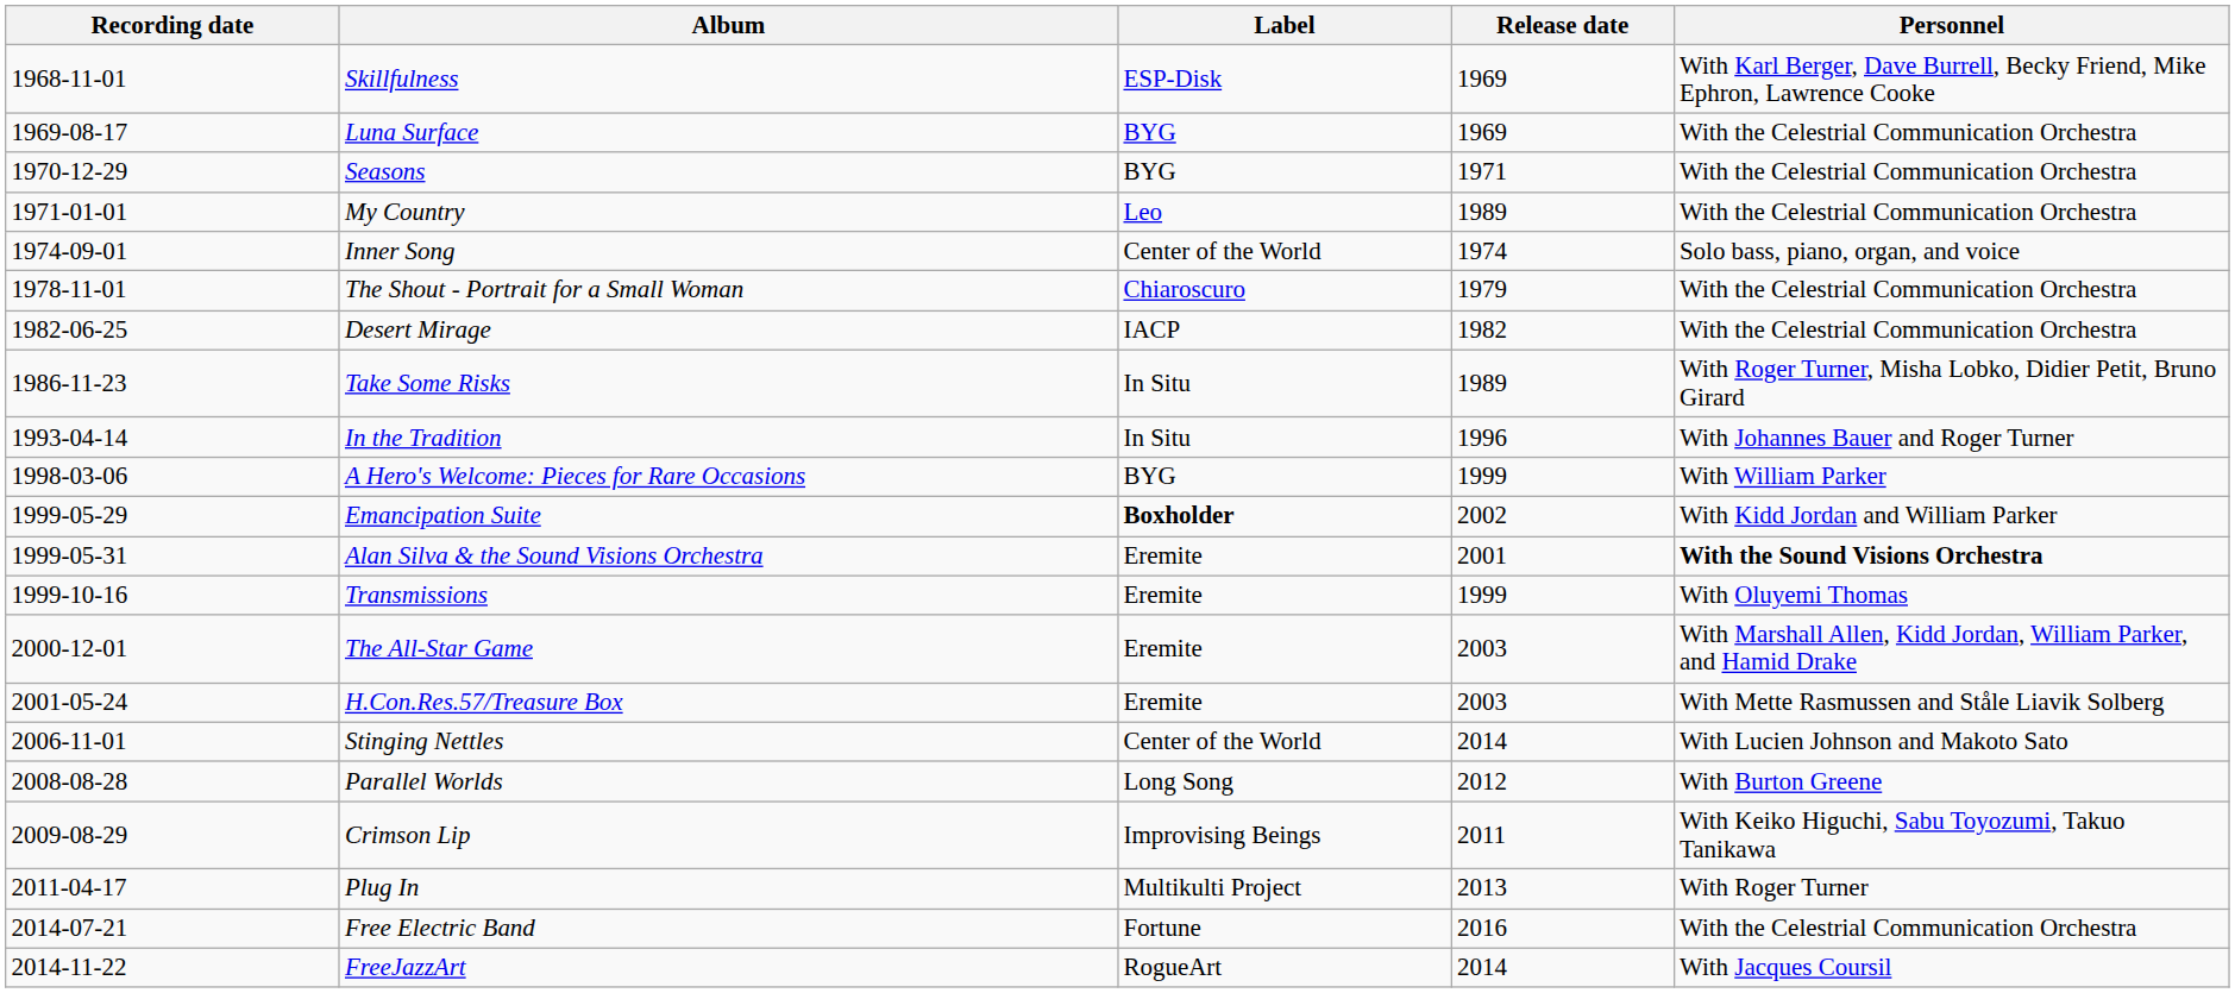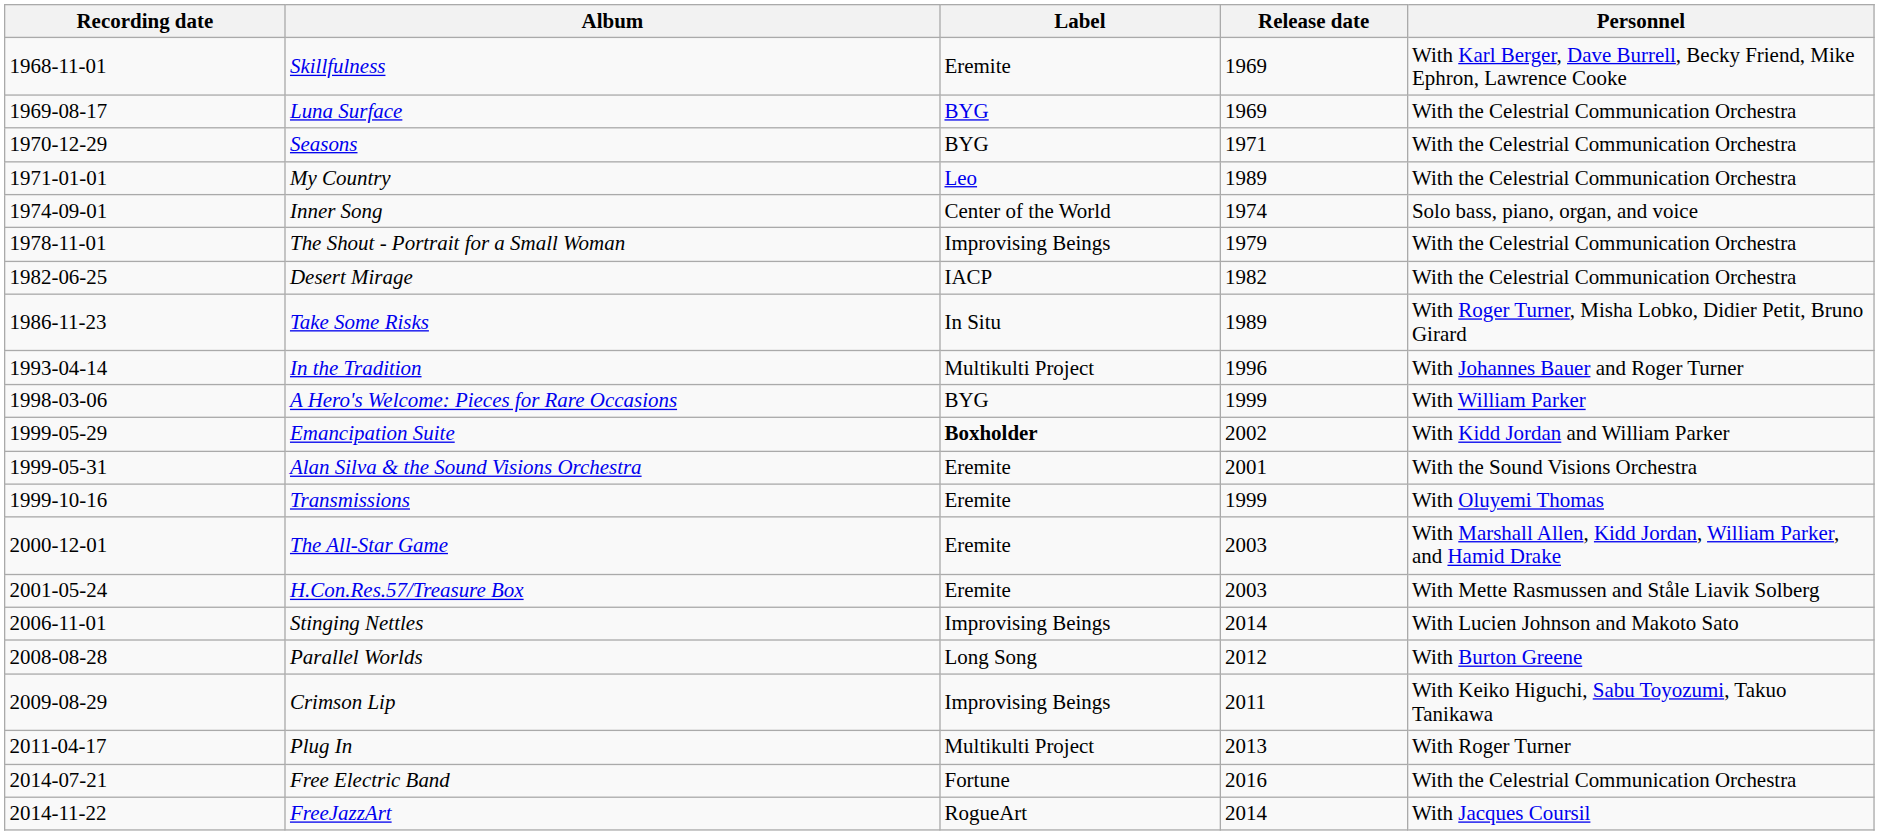Skillfulness | Label: ESP-Disk -> Eremite
The Shout - Portrait for a Small Woman | Label: Chiaroscuro -> Improvising Beings
In the Tradition | Label: In Situ -> Multikulti Project
Alan Silva & the Sound Visions Orchestra | Personnel: bold -> normal
Stinging Nettles | Label: Center of the World -> Improvising Beings
